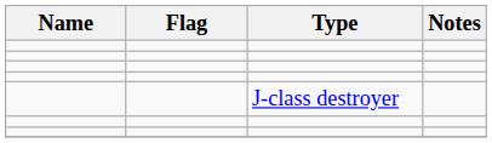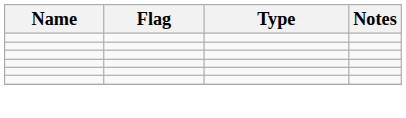- row: J-class destroyer
